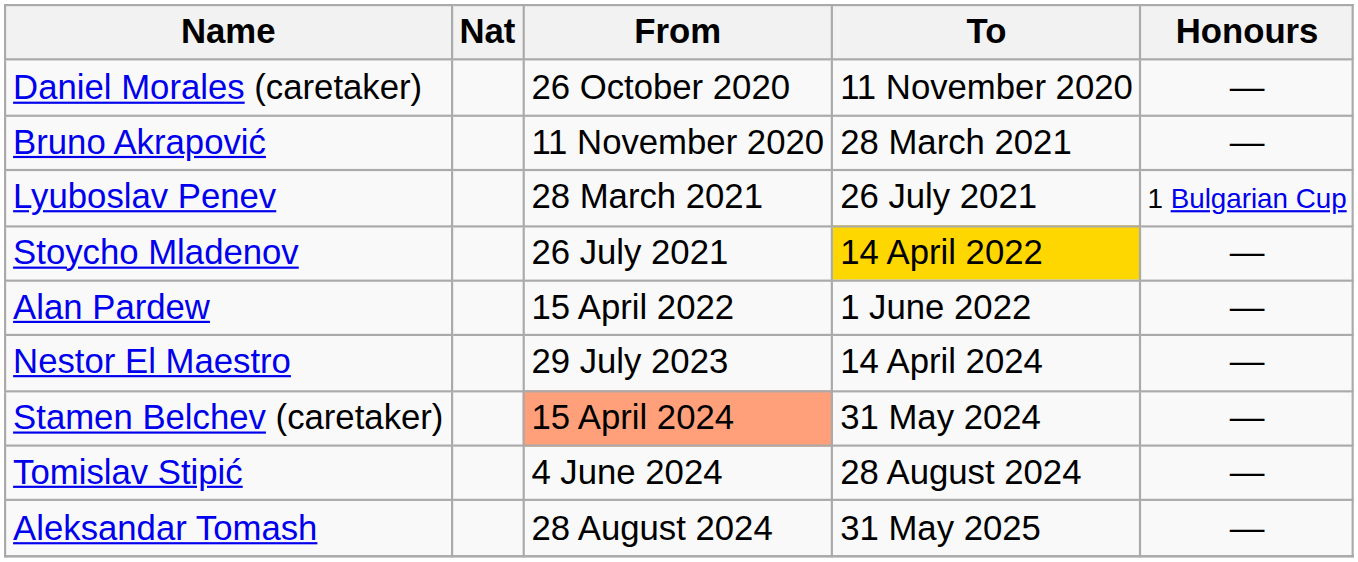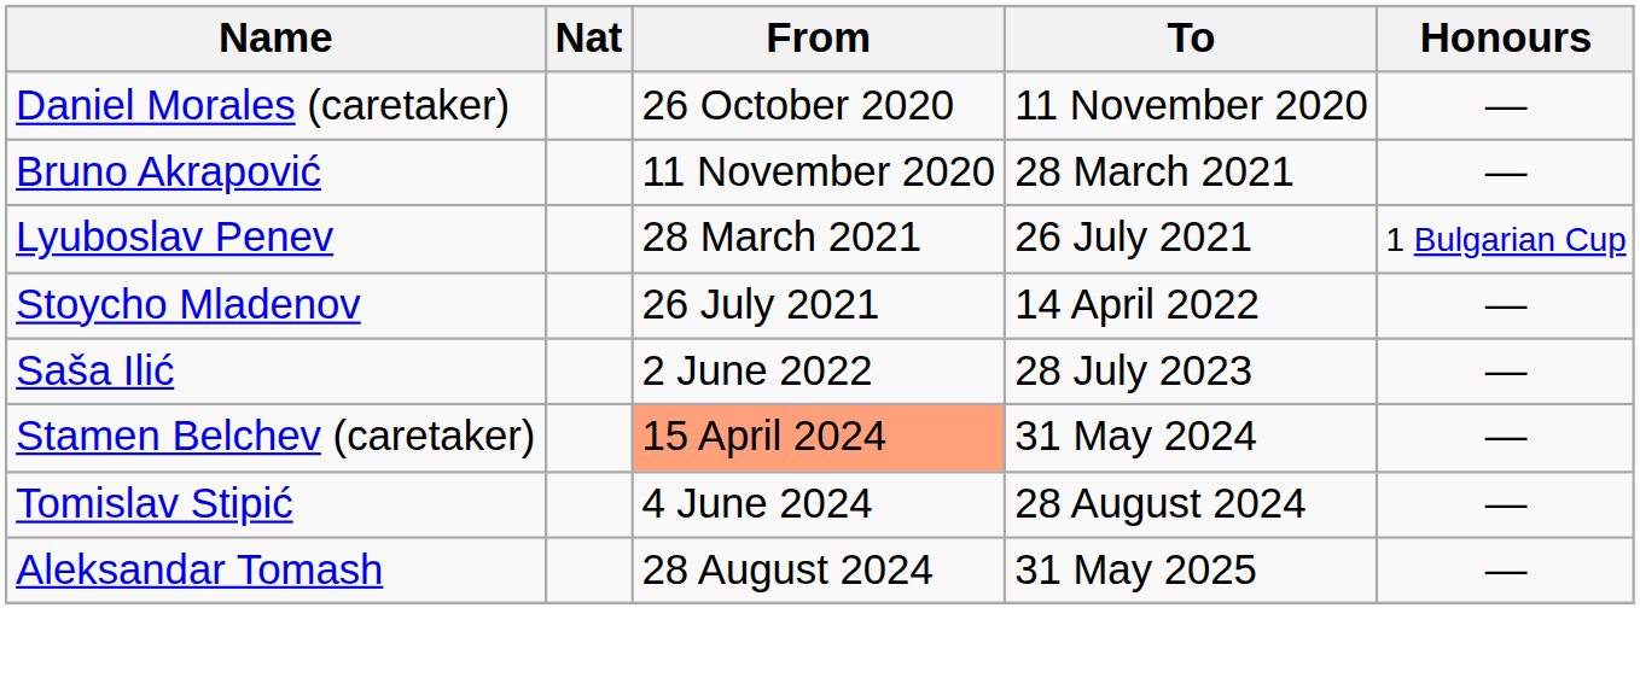Stoycho Mladenov | To: gold background -> no background
- row: Alan Pardew | 15 April 2022 | 1 June 2022 | —
+ row: Saša Ilić | 2 June 2022 | 28 July 2023 | —
- row: Nestor El Maestro | 29 July 2023 | 14 April 2024 | —
